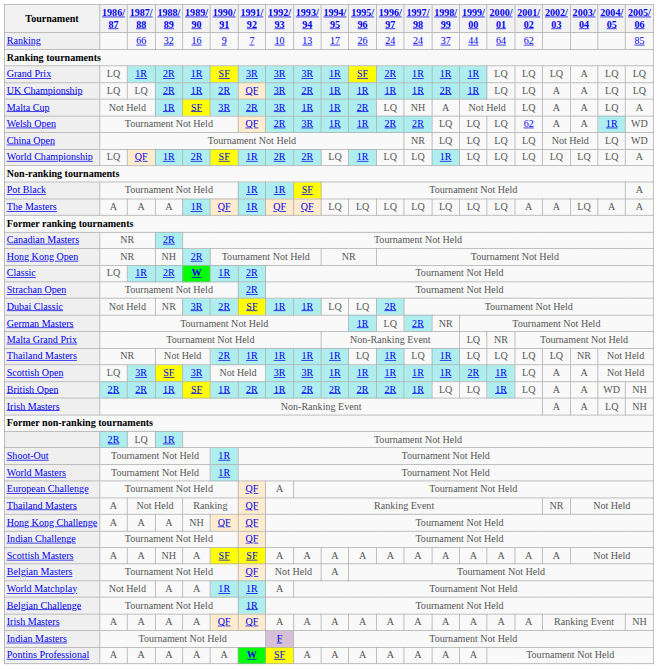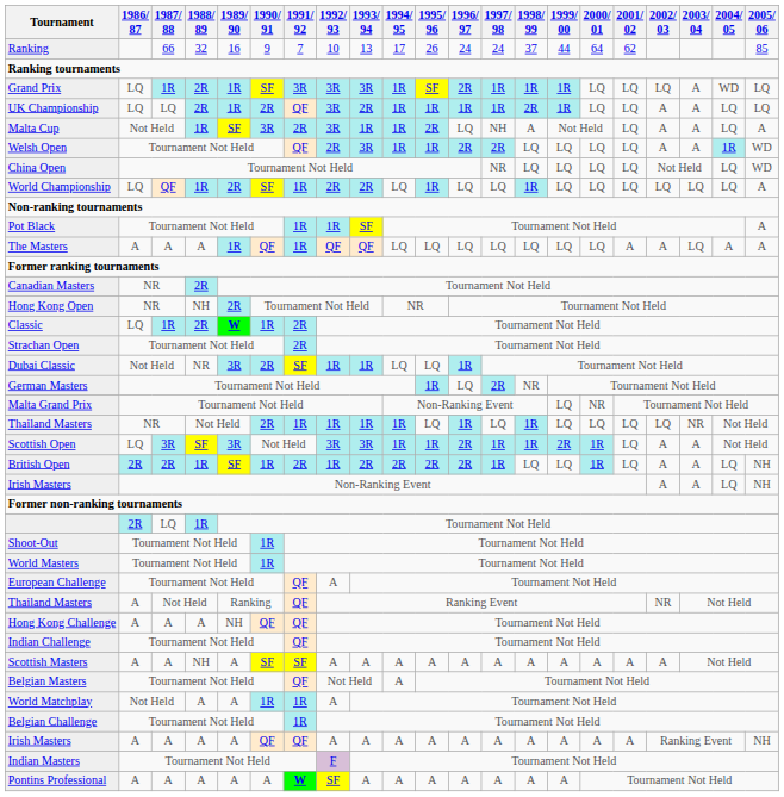Grand Prix | 2004/ 05: LQ -> WD
Welsh Open | 2001/ 02: 62 -> LQ
Dubai Classic | 1996/ 97: 2R -> 1R
Scottish Open | 1996/ 97: 1R -> 2R
British Open | 2004/ 05: WD -> LQ
